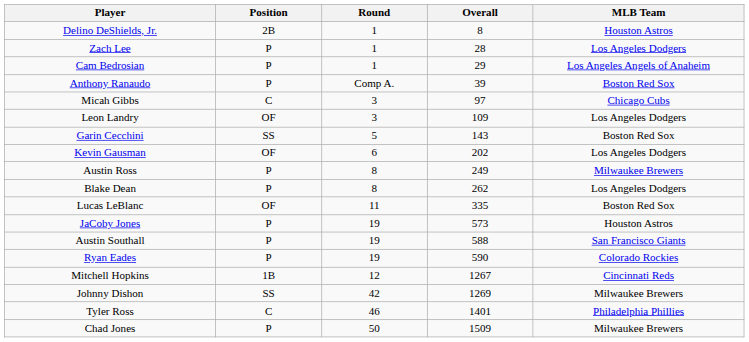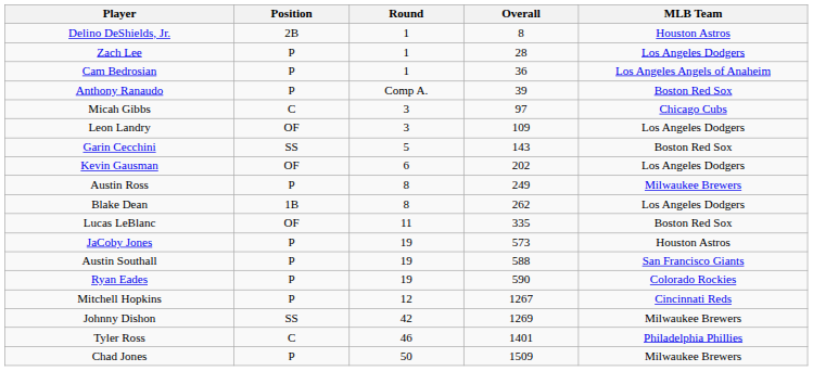Cam Bedrosian | Overall: 29 -> 36
Blake Dean | Position: P -> 1B
Mitchell Hopkins | Position: 1B -> P
